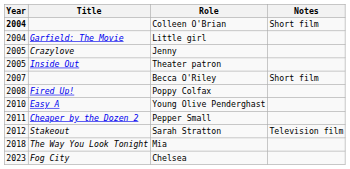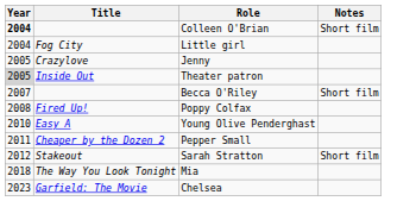Little girl | Title: Garfield: The Movie -> Fog City
Theater patron | Year: no background -> lightgrey background
Sarah Stratton | Notes: Television film -> Short film
Chelsea | Title: Fog City -> Garfield: The Movie
